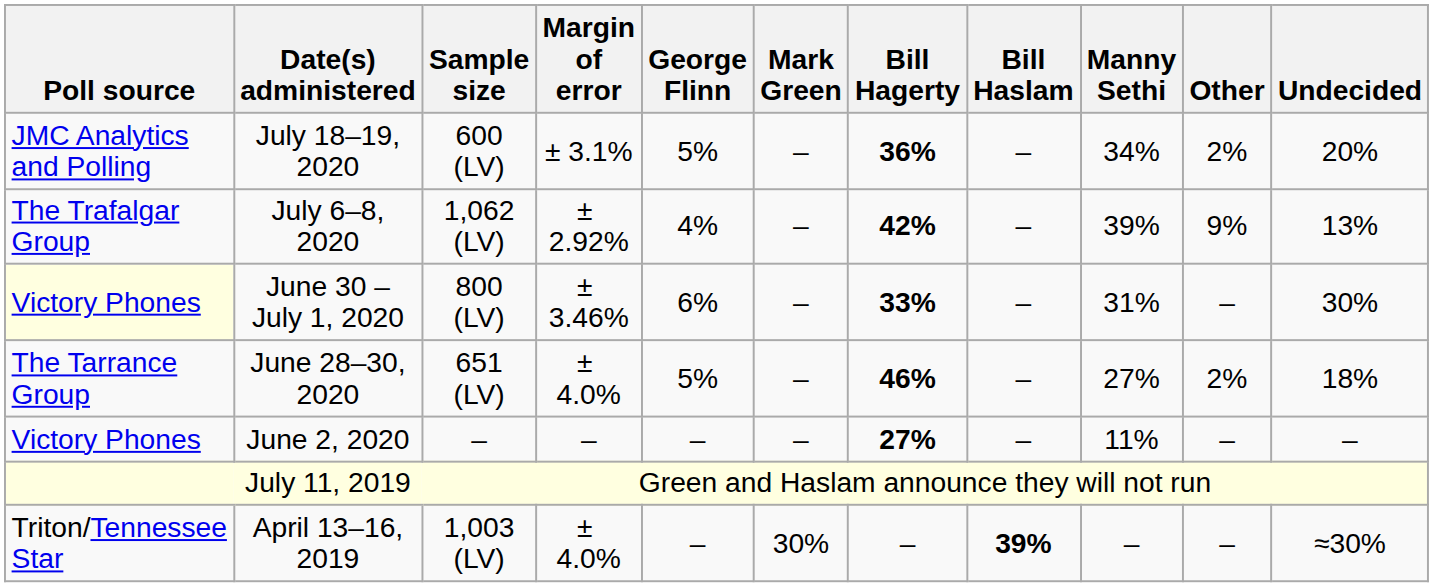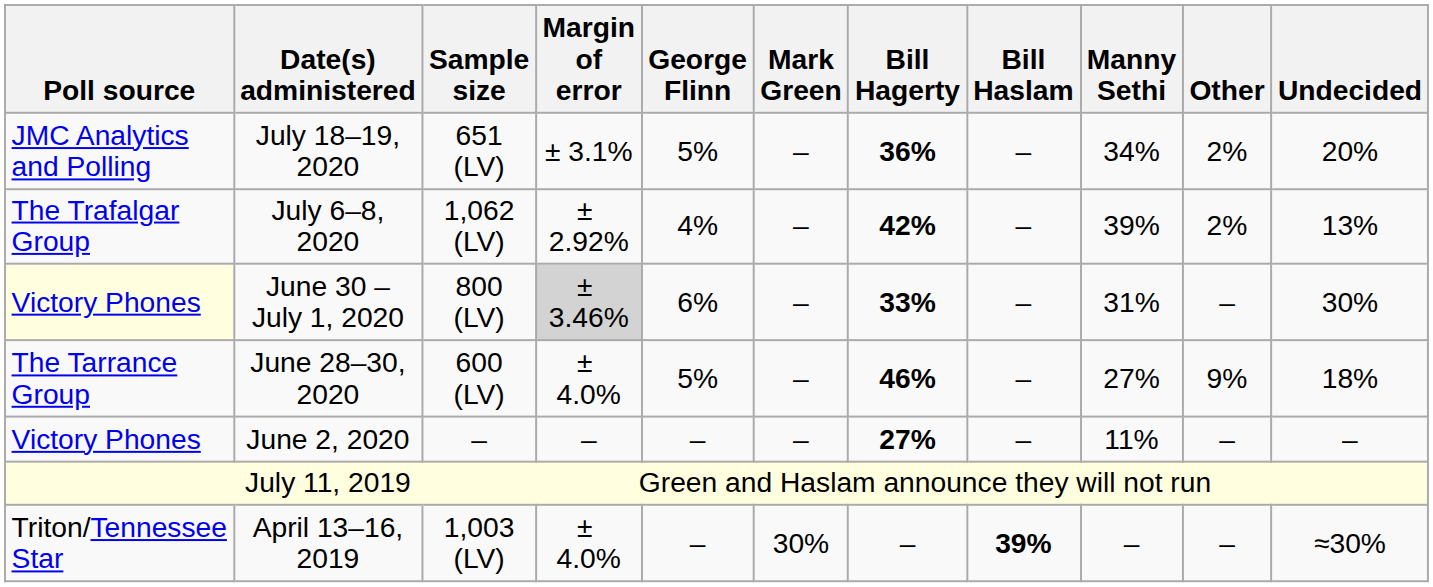July 18–19, 2020 | Sample size: 600 (LV) -> 651 (LV)
July 6–8, 2020 | Other: 9% -> 2%
June 30 – July 1, 2020 | Margin of error: no background -> lightgrey background
June 28–30, 2020 | Sample size: 651 (LV) -> 600 (LV)
June 28–30, 2020 | Other: 2% -> 9%
